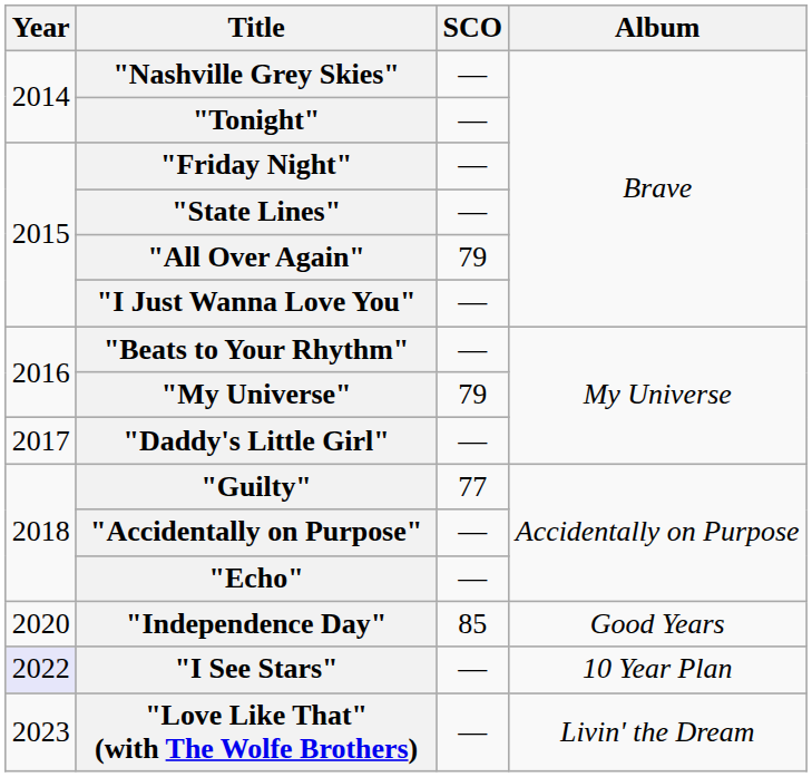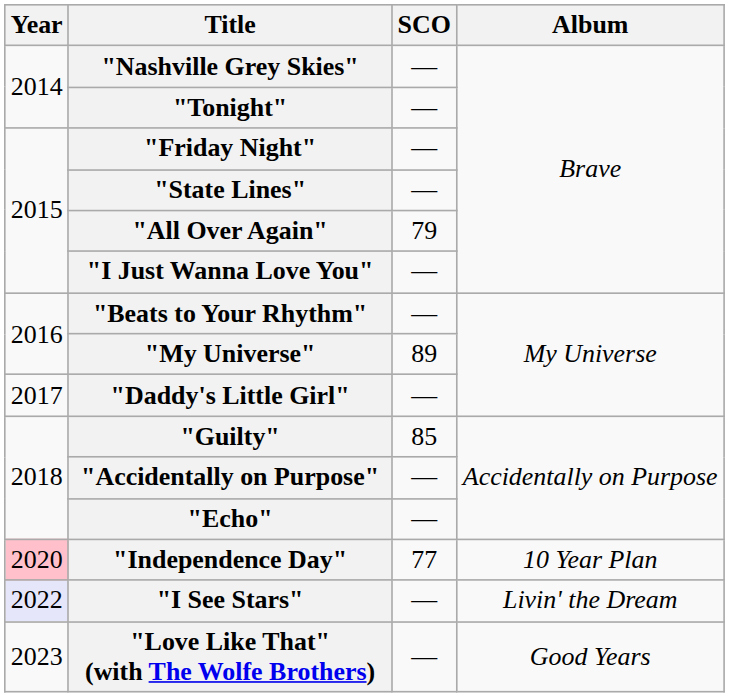"My Universe" | SCO: 79 -> 89
"Guilty" | SCO: 77 -> 85
"Independence Day" | Year: no background -> pink background
"Independence Day" | SCO: 85 -> 77
"Independence Day" | Album: Good Years -> 10 Year Plan
"I See Stars" | Album: 10 Year Plan -> Livin' the Dream
"Love Like That" (with The Wolfe Brothers) | Album: Livin' the Dream -> Good Years
